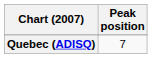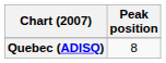Quebec (ADISQ) | Peak position: 7 -> 8
